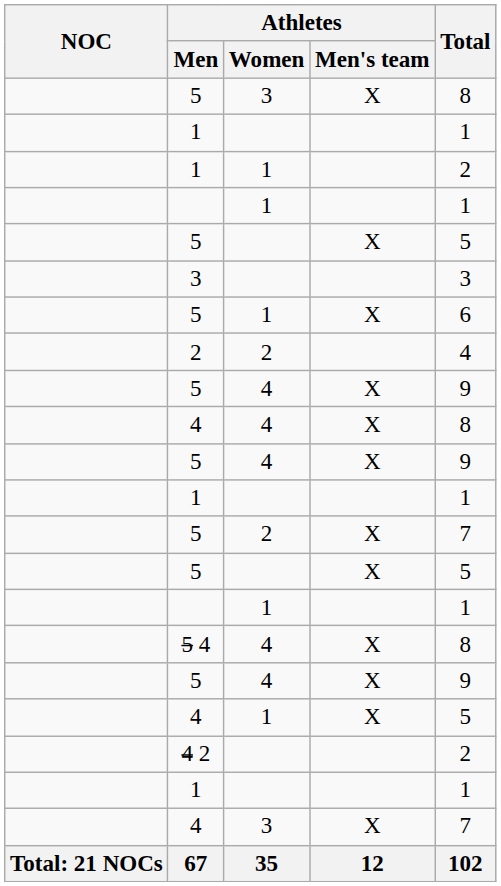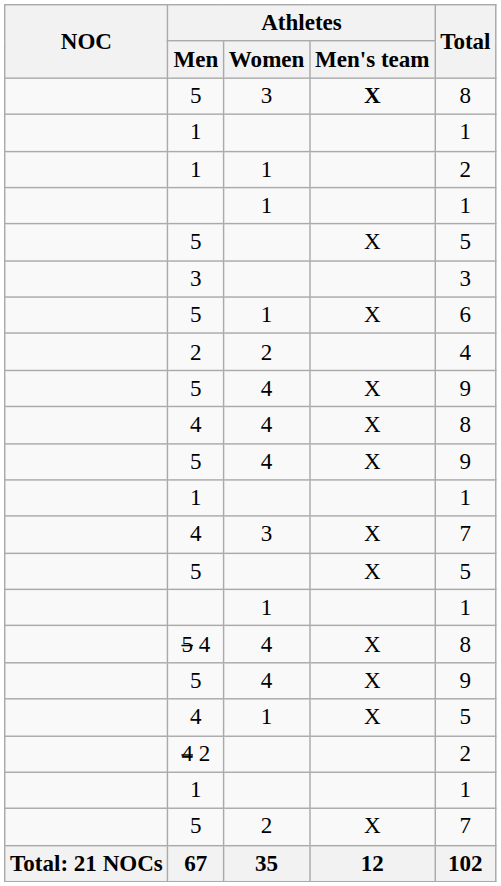5 / 3 | Athletes / Men's team: normal -> bold
rows swapped: 5 / 2 <-> 4 / 3
